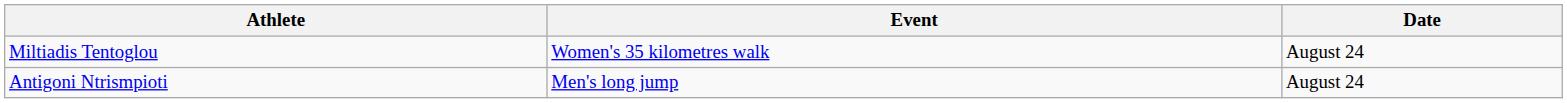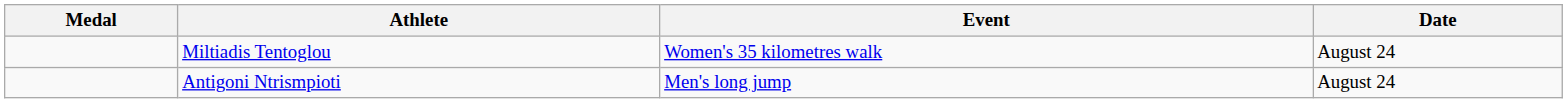+ column: Medal
